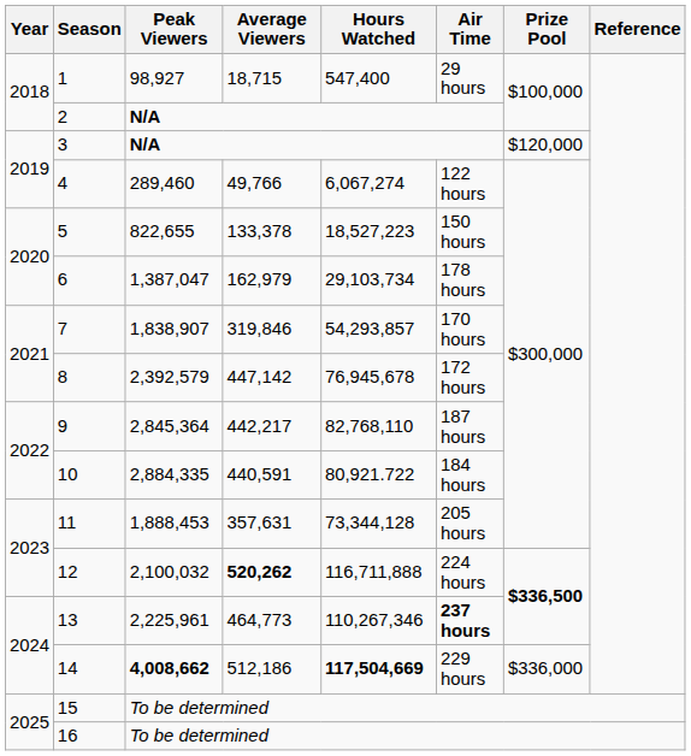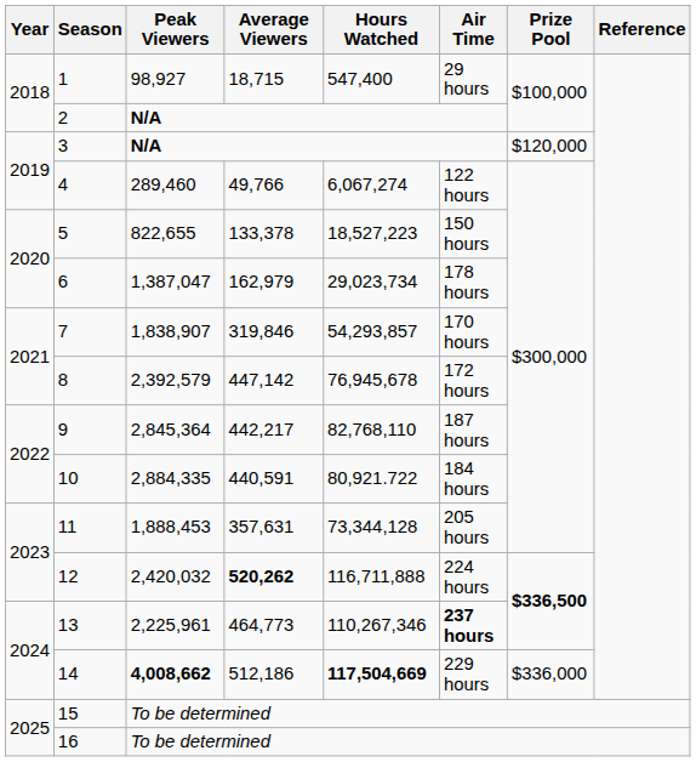6 | Hours Watched: 29,103,734 -> 29,023,734
12 | Peak Viewers: 2,100,032 -> 2,420,032
